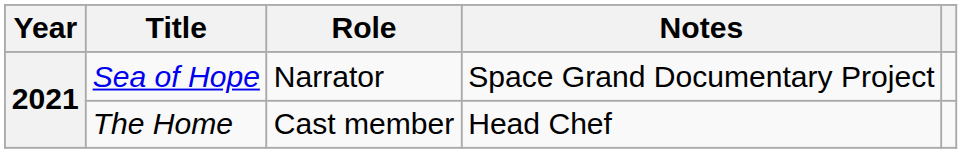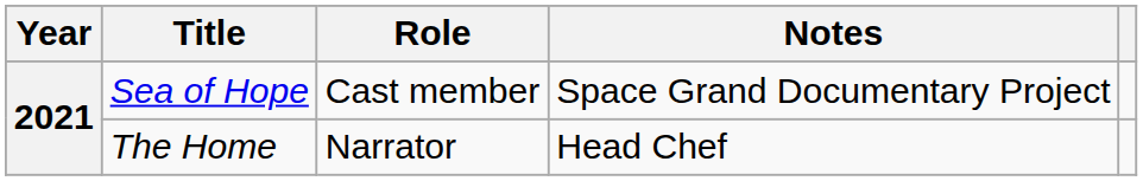Sea of Hope | Role: Narrator -> Cast member
The Home | Role: Cast member -> Narrator
